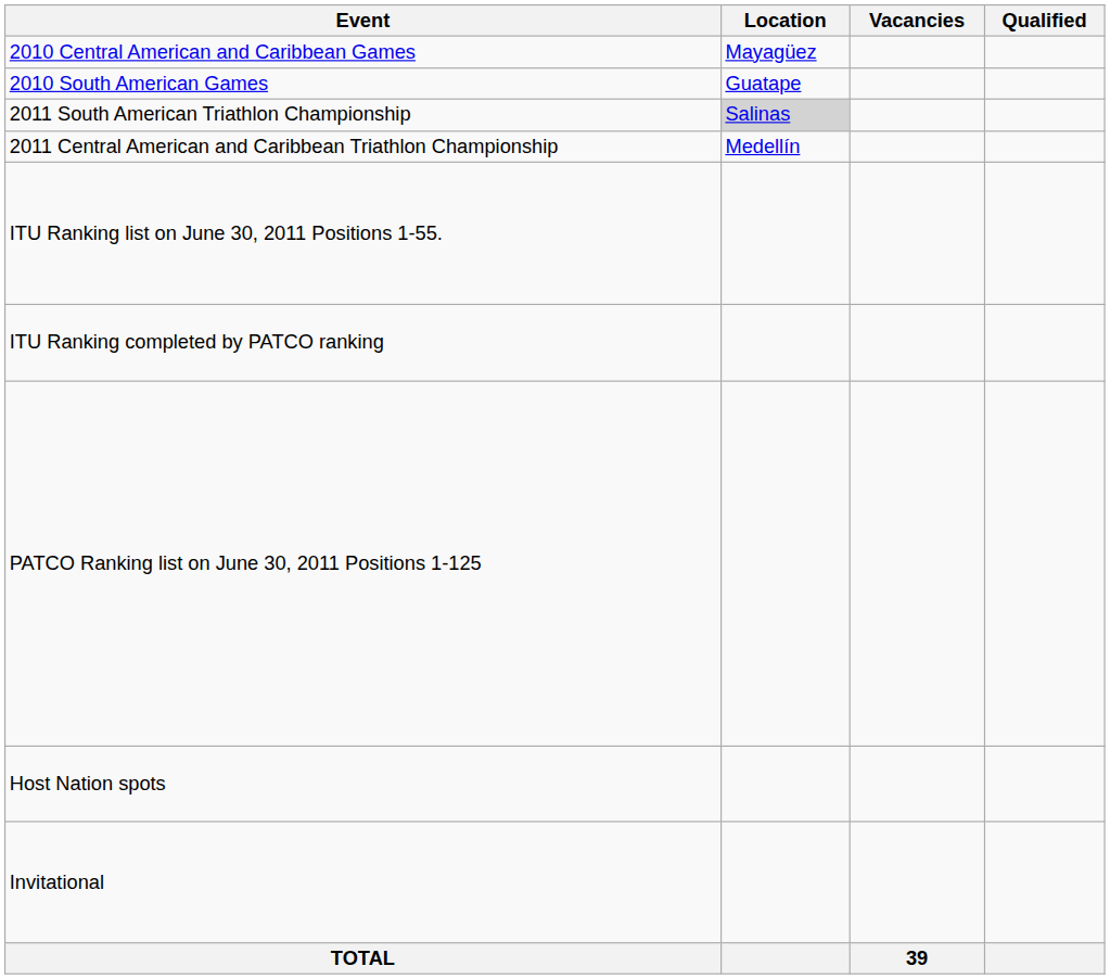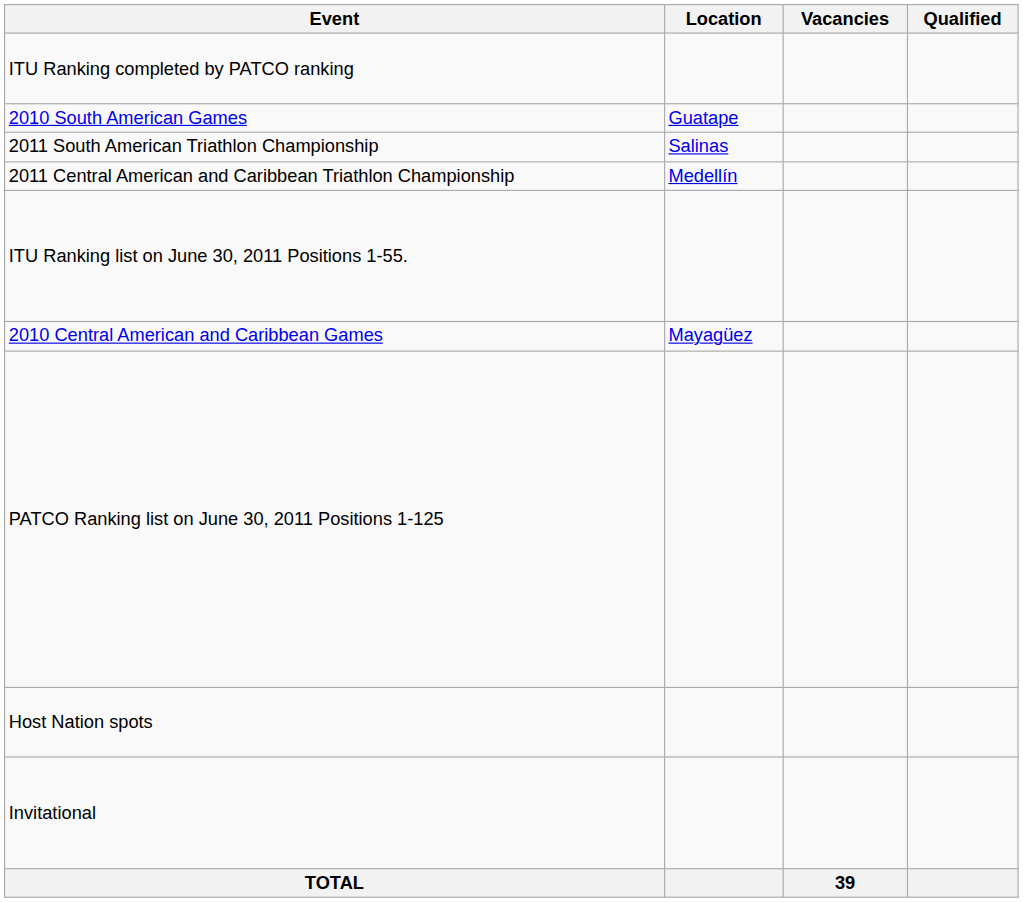rows swapped: 2010 Central American and Caribbean Games <-> ITU Ranking completed by PATCO ranking
2011 South American Triathlon Championship | Location: lightgrey background -> no background
